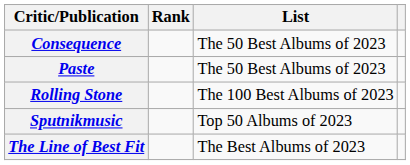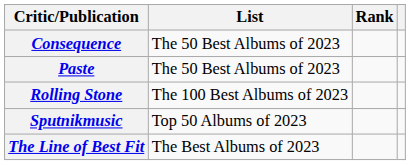columns swapped: List <-> Rank
